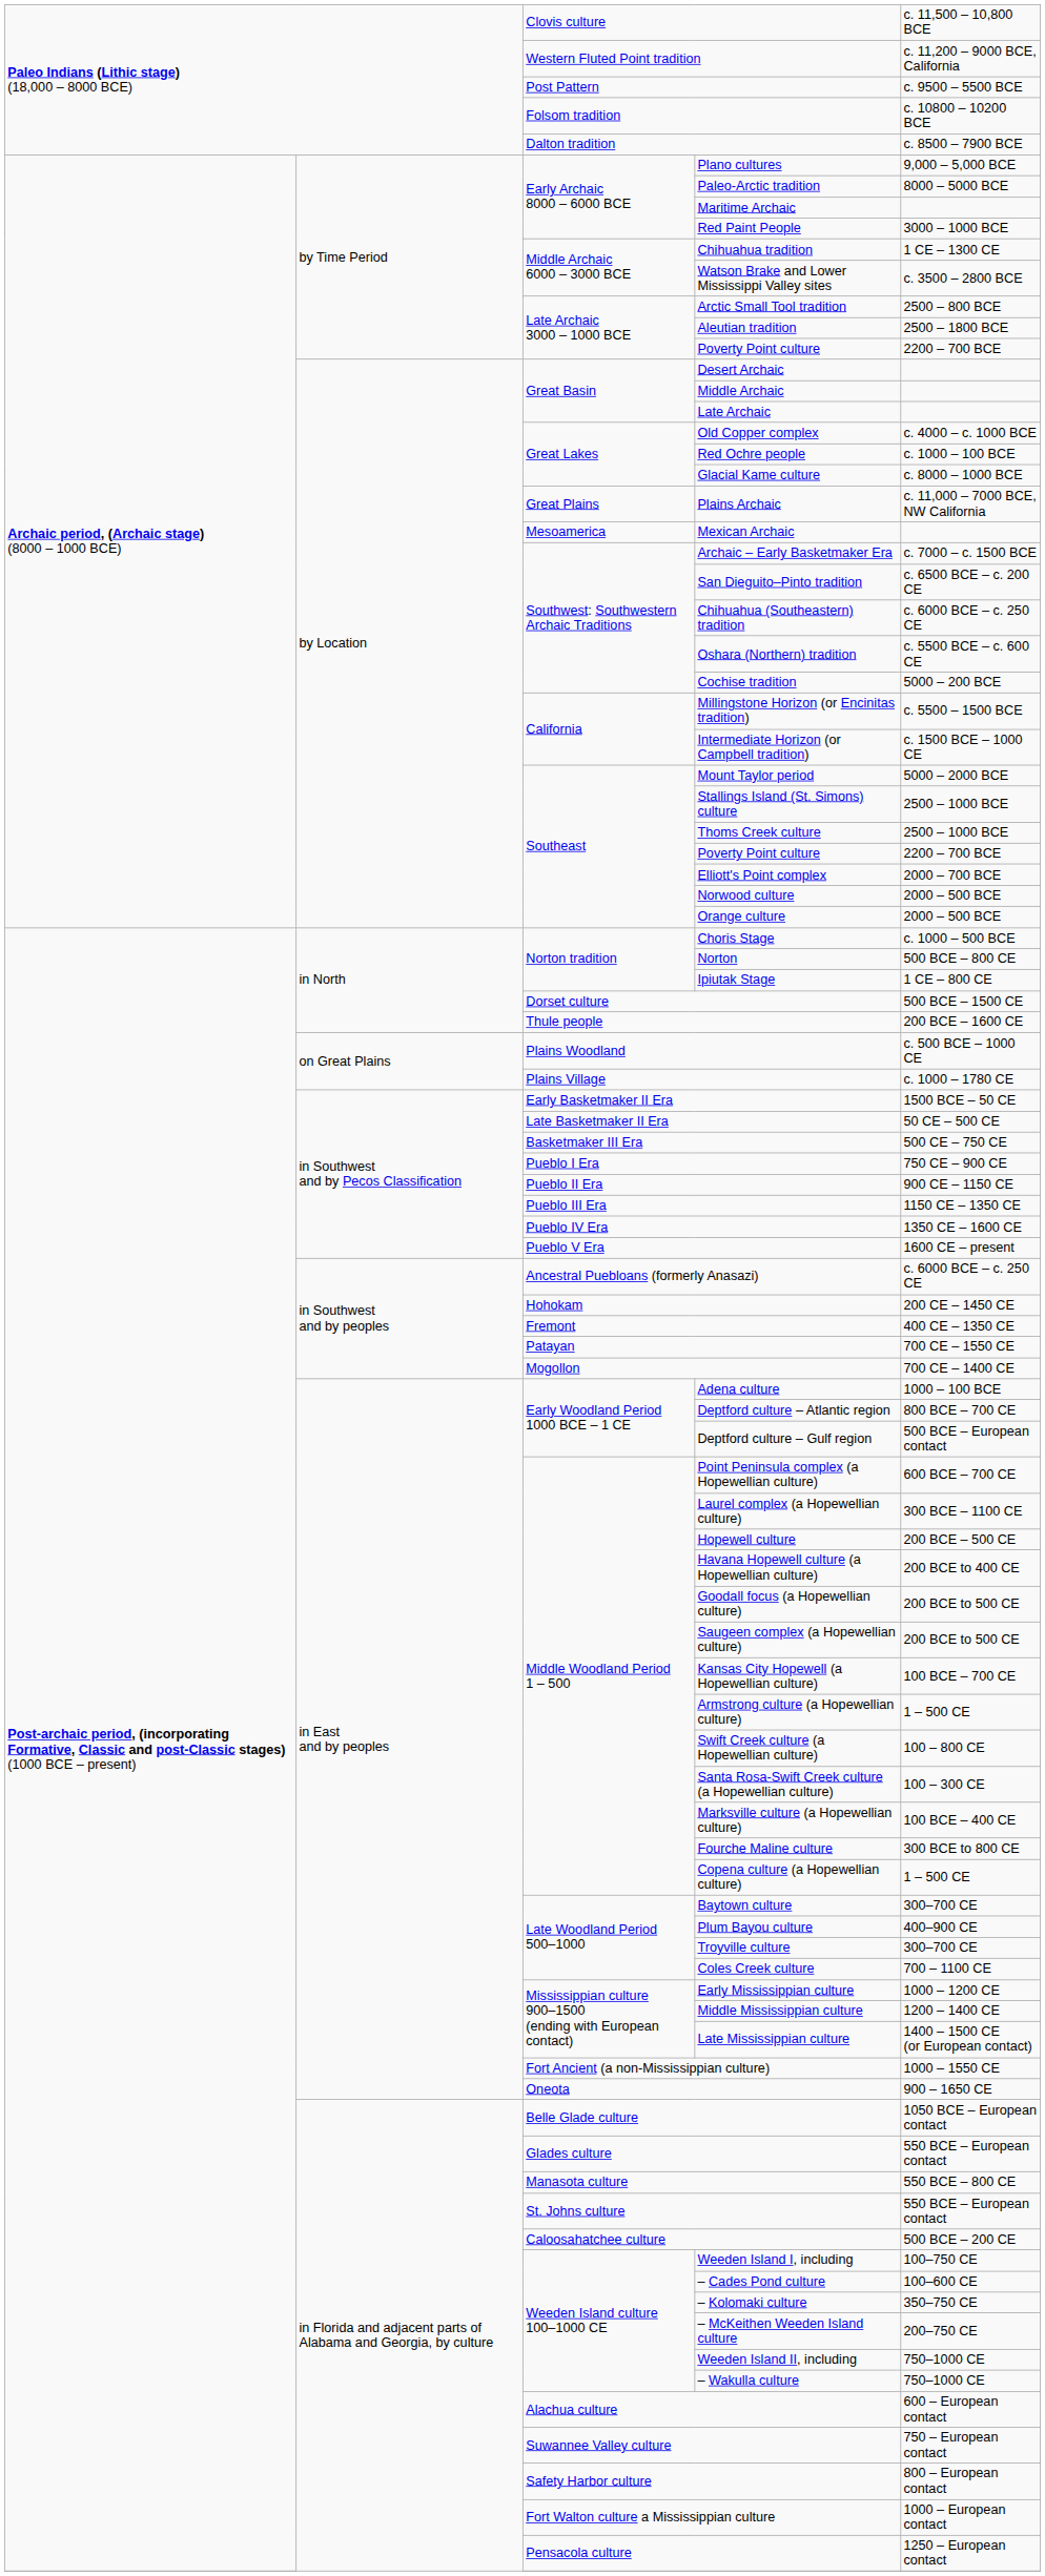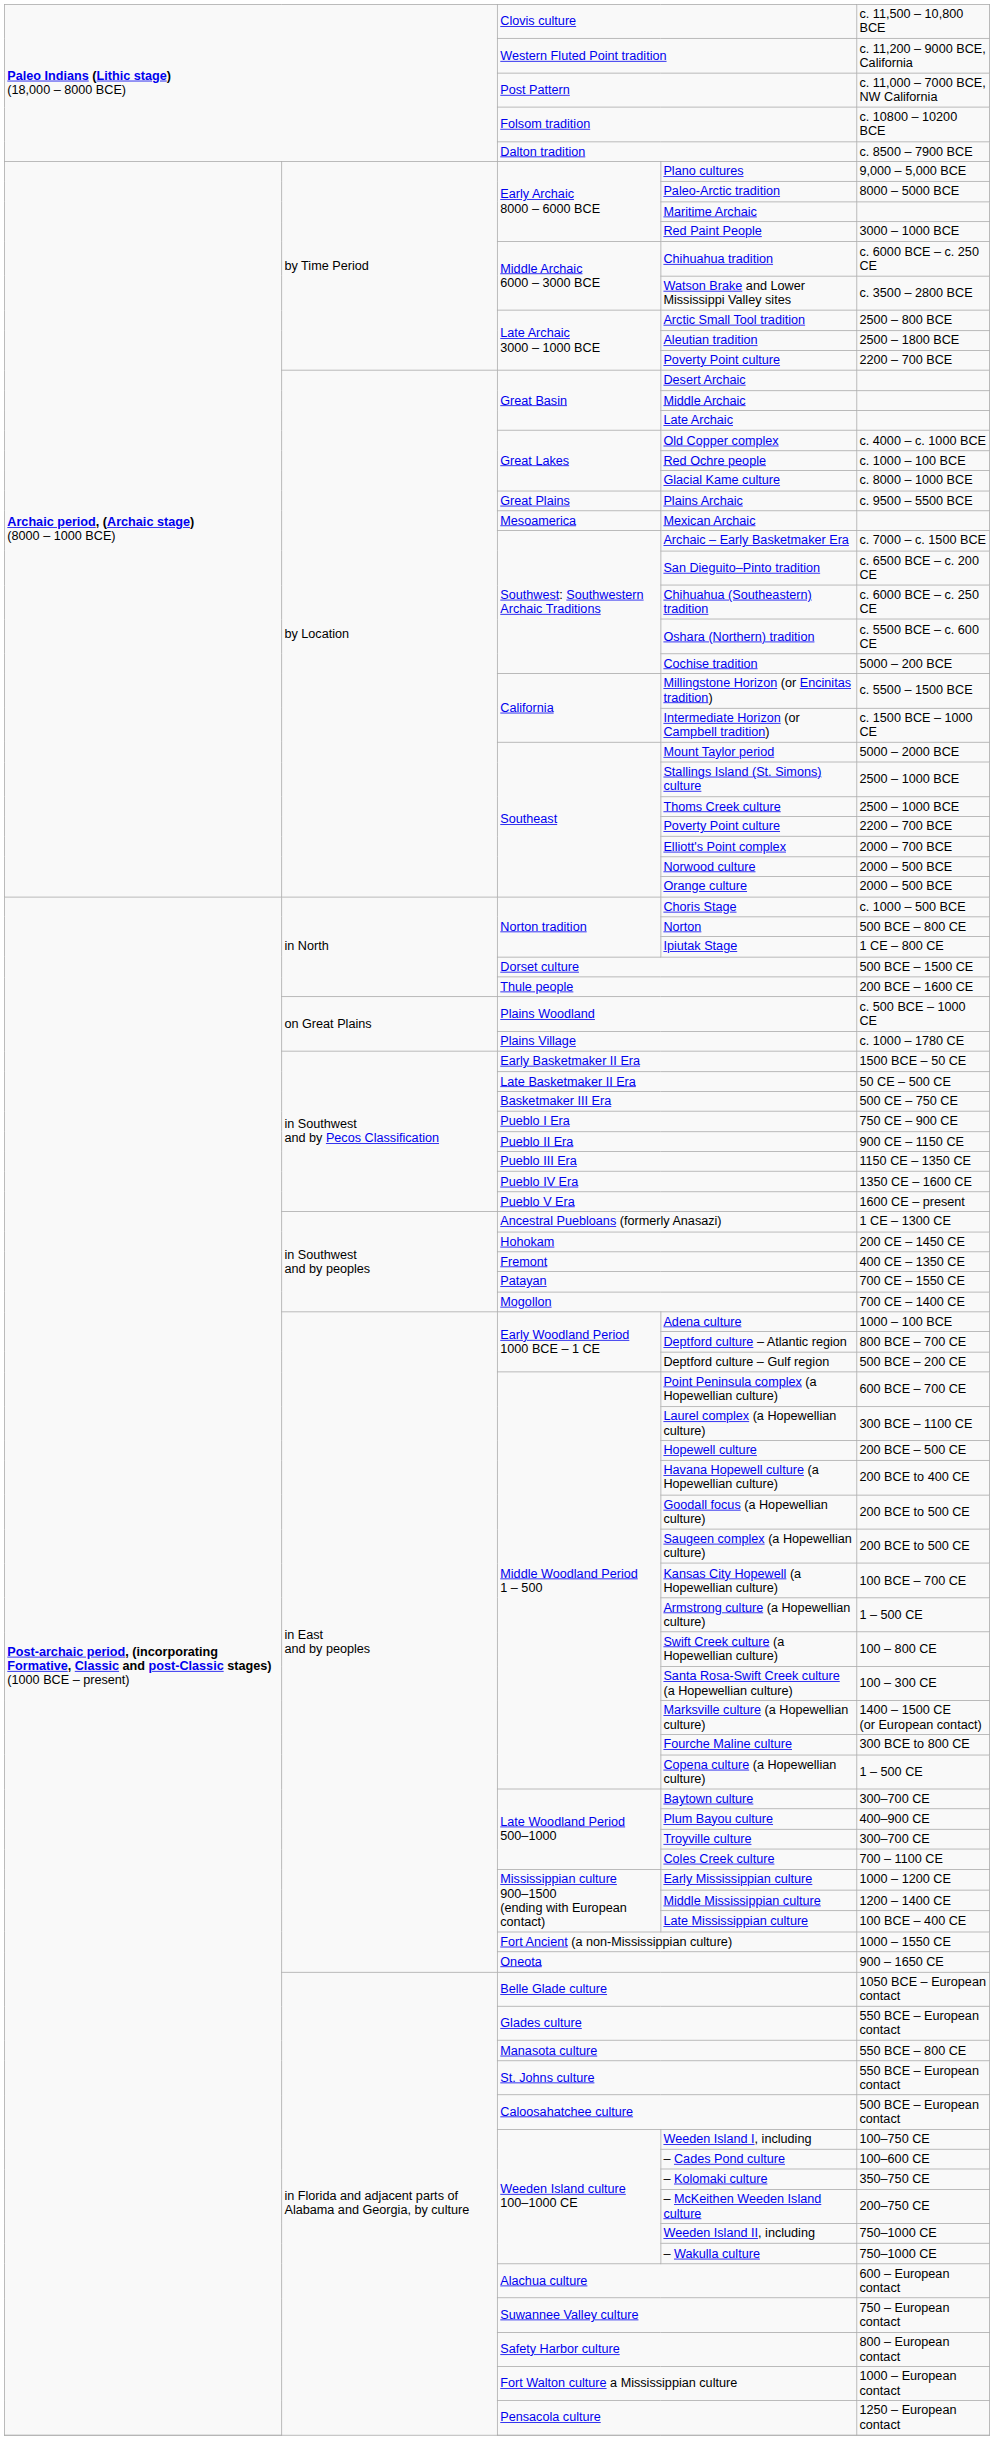Post Pattern | column 5: c. 9500 – 5500 BCE -> c. 11,000 – 7000 BCE, NW California
Chihuahua tradition | column 5: 1 CE – 1300 CE -> c. 6000 BCE – c. 250 CE
Plains Archaic | column 5: c. 11,000 – 7000 BCE, NW California -> c. 9500 – 5500 BCE
Ancestral Puebloans (formerly Anasazi) | column 5: c. 6000 BCE – c. 250 CE -> 1 CE – 1300 CE
Deptford culture – Gulf region | column 5: 500 BCE – European contact -> 500 BCE – 200 CE
Marksville culture (a Hopewellian culture) | column 5: 100 BCE – 400 CE -> 1400 – 1500 CE (or European contact)
Late Mississippian culture | column 5: 1400 – 1500 CE (or European contact) -> 100 BCE – 400 CE
Caloosahatchee culture | column 5: 500 BCE – 200 CE -> 500 BCE – European contact
